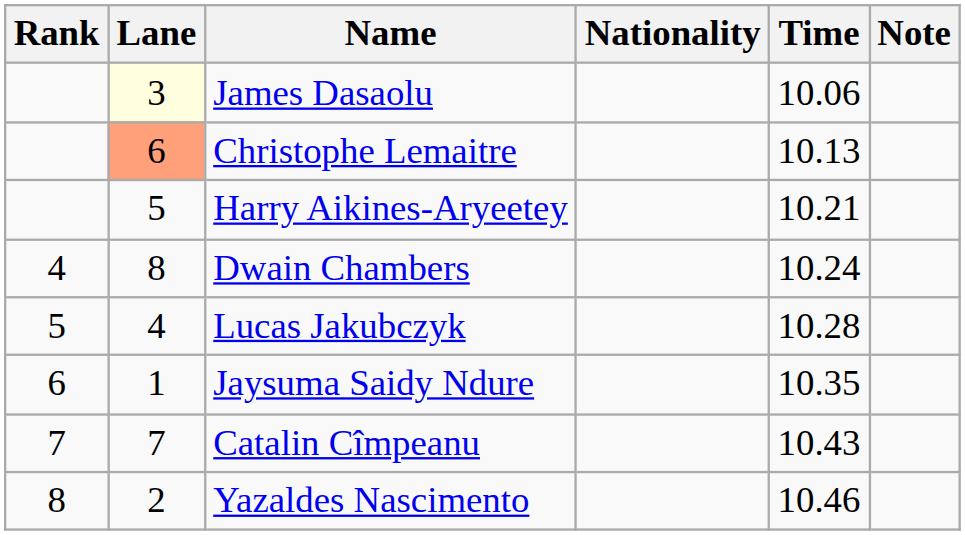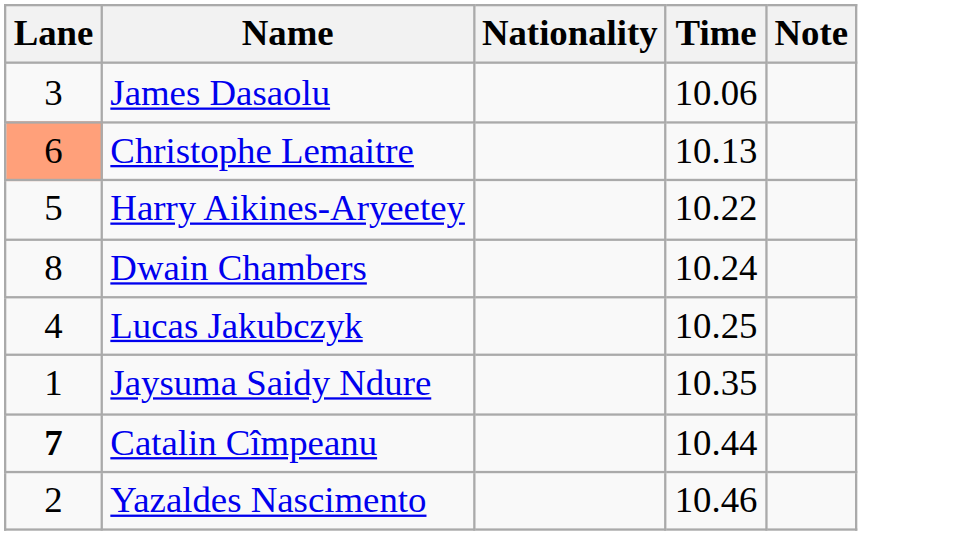- column: Rank | 4 | 5 | 6 | 7 | 8
James Dasaolu | Lane: lightyellow background -> no background
Harry Aikines-Aryeetey | Time: 10.21 -> 10.22
Lucas Jakubczyk | Time: 10.28 -> 10.25
Catalin Cîmpeanu | Lane: normal -> bold
Catalin Cîmpeanu | Time: 10.43 -> 10.44
